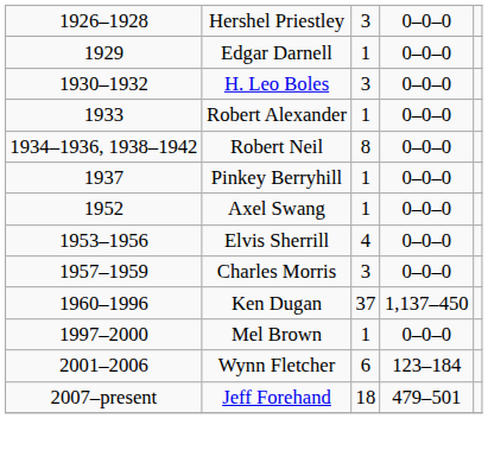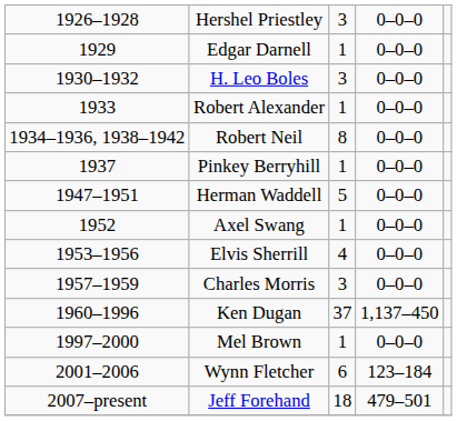+ row: 1947–1951 | Herman Waddell | 5 | 0–0–0
